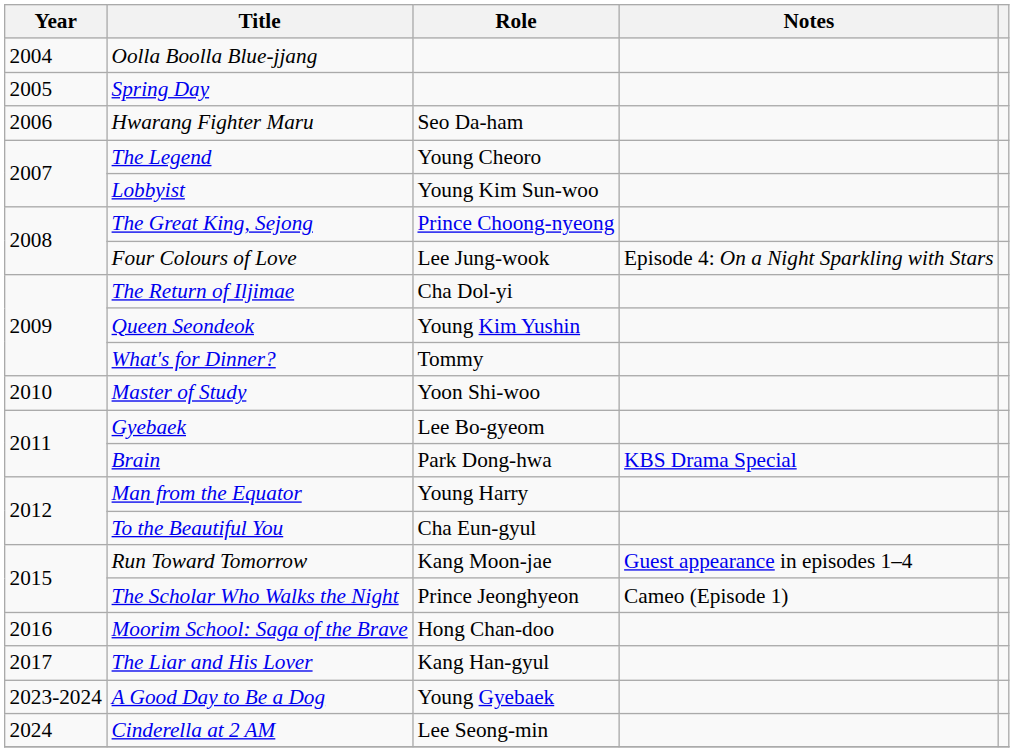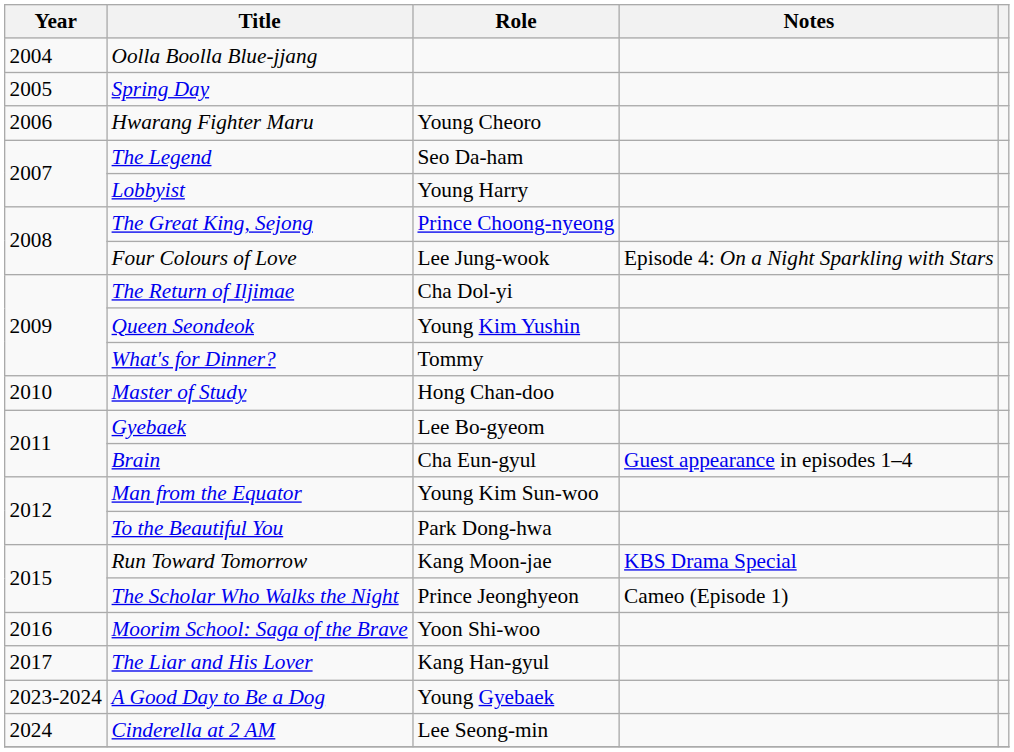Hwarang Fighter Maru | Role: Seo Da-ham -> Young Cheoro
The Legend | Role: Young Cheoro -> Seo Da-ham
Lobbyist | Role: Young Kim Sun-woo -> Young Harry
Master of Study | Role: Yoon Shi-woo -> Hong Chan-doo
Brain | Role: Park Dong-hwa -> Cha Eun-gyul
Brain | Notes: KBS Drama Special -> Guest appearance in episodes 1–4
Man from the Equator | Role: Young Harry -> Young Kim Sun-woo
To the Beautiful You | Role: Cha Eun-gyul -> Park Dong-hwa
Run Toward Tomorrow | Notes: Guest appearance in episodes 1–4 -> KBS Drama Special
Moorim School: Saga of the Brave | Role: Hong Chan-doo -> Yoon Shi-woo
